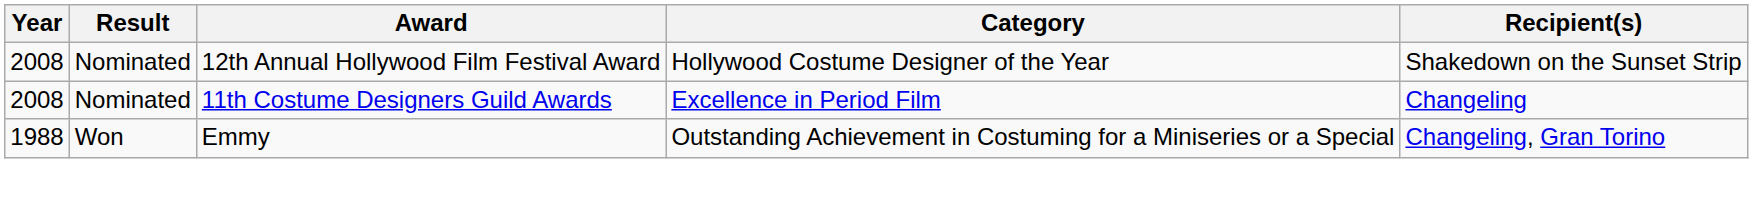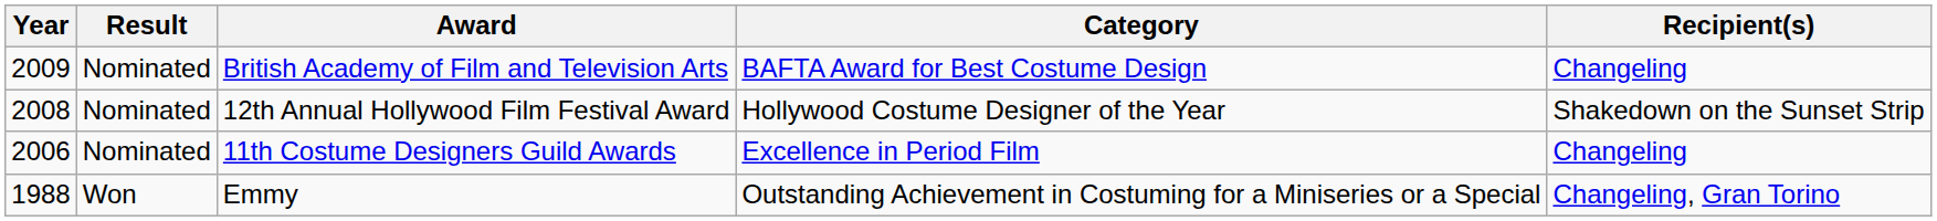+ row: 2009 | Nominated | British Academy of Film and Television Arts | BAFTA Award for Best Costume Design | Changeling
11th Costume Designers Guild Awards | Year: 2008 -> 2006
